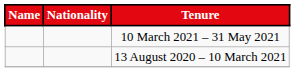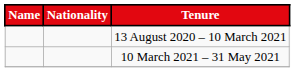rows swapped: 13 August 2020 – 10 March 2021 <-> 10 March 2021 – 31 May 2021
